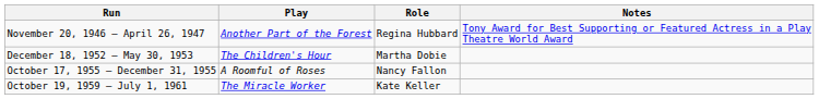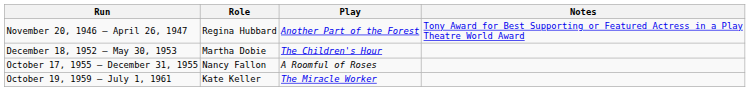columns swapped: Play <-> Role
